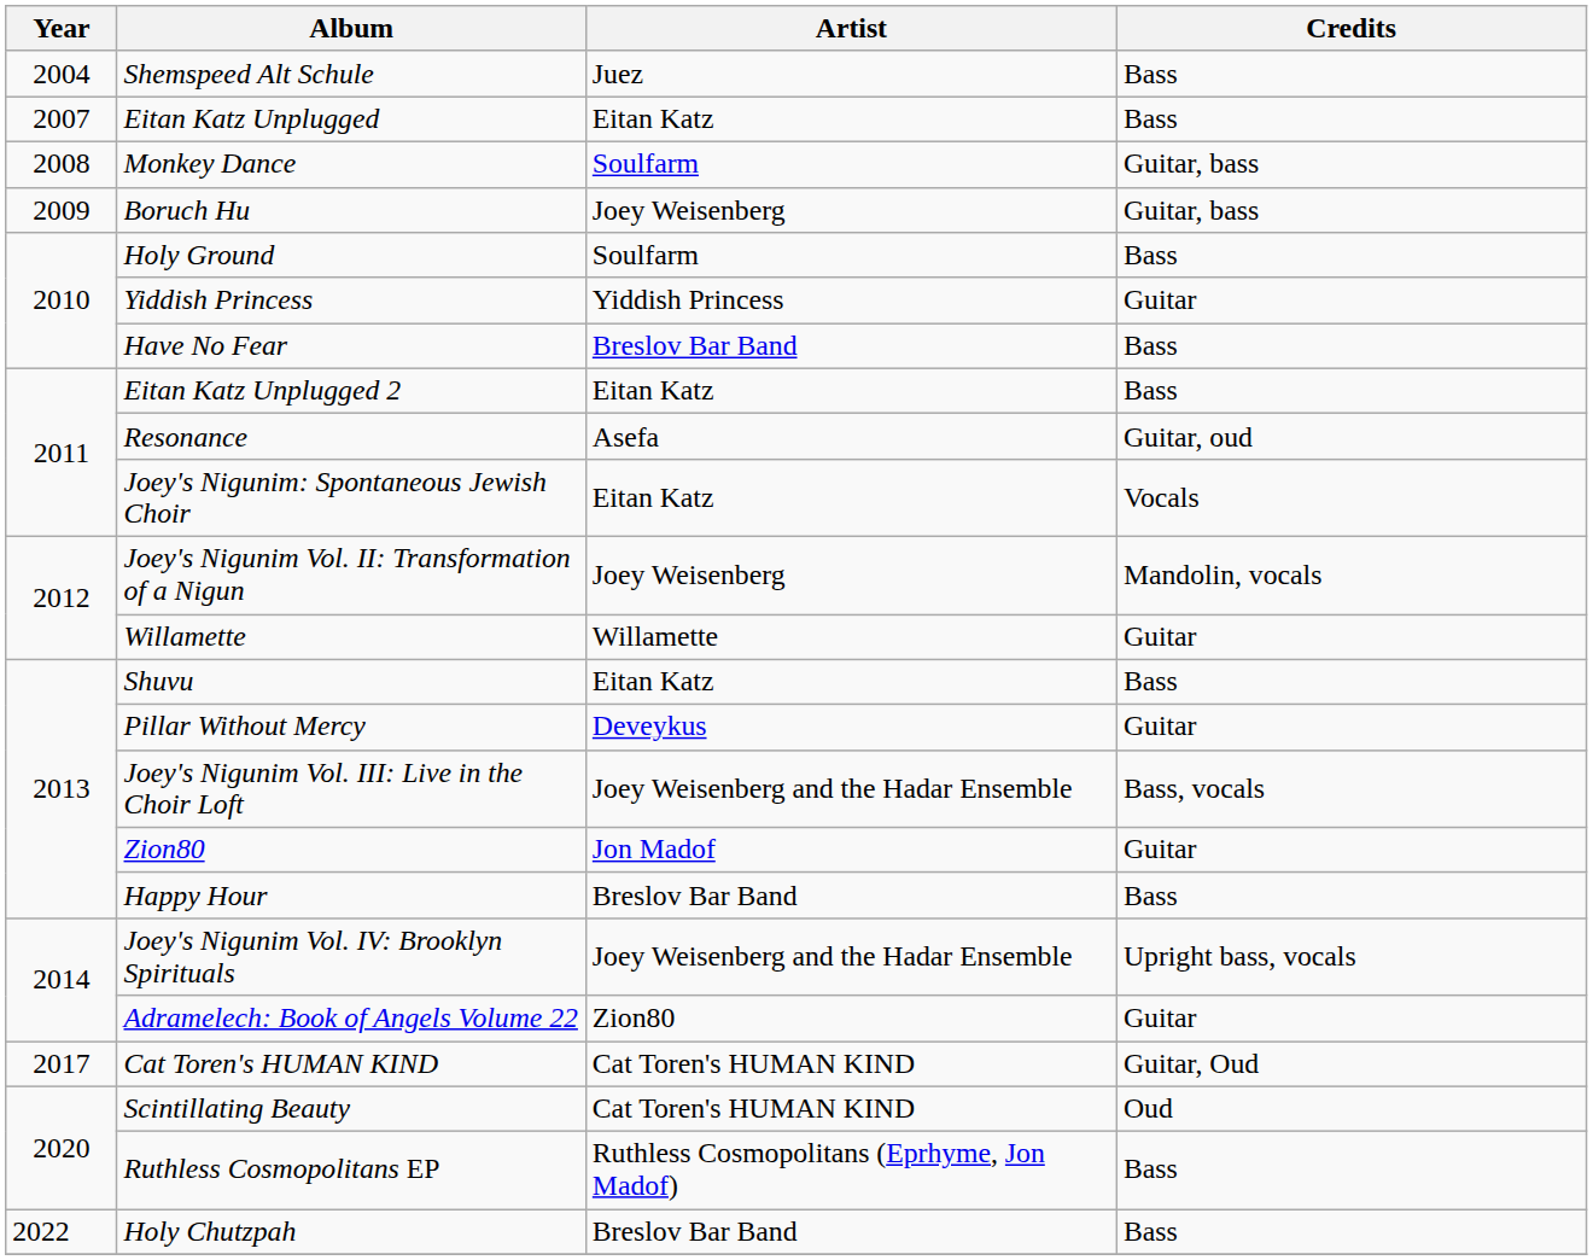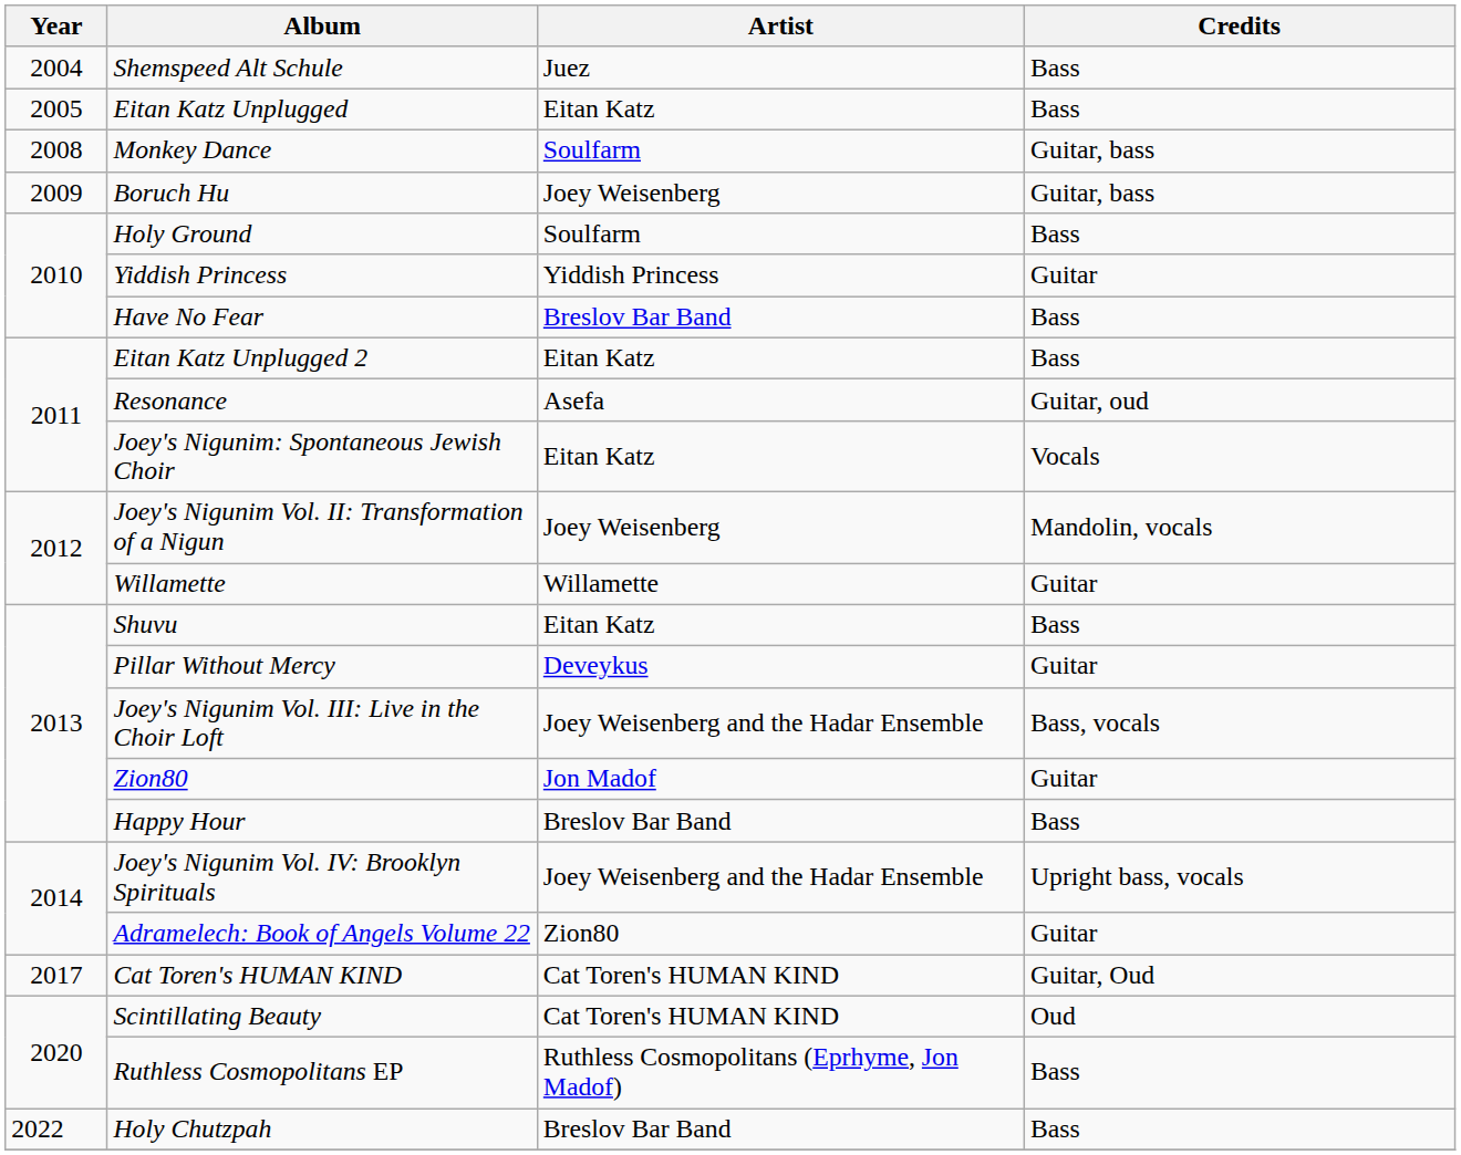Eitan Katz Unplugged | Year: 2007 -> 2005
